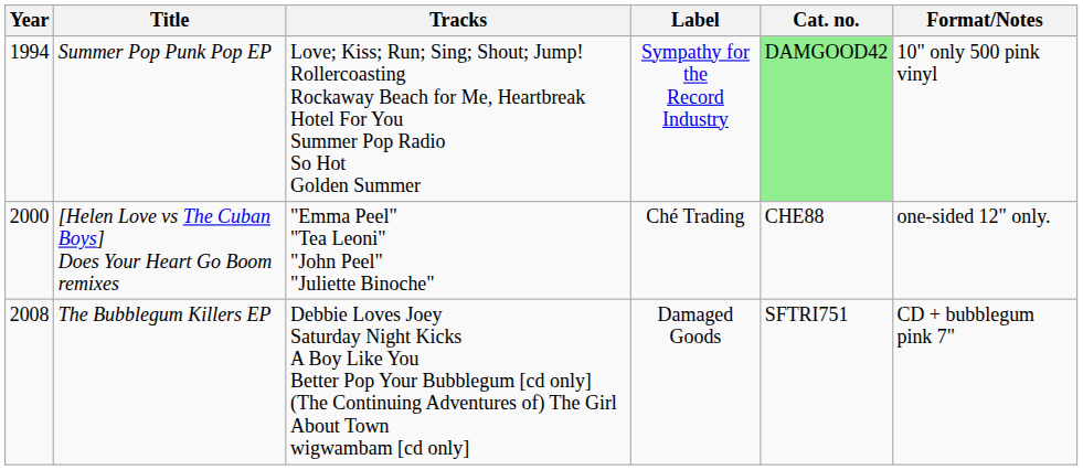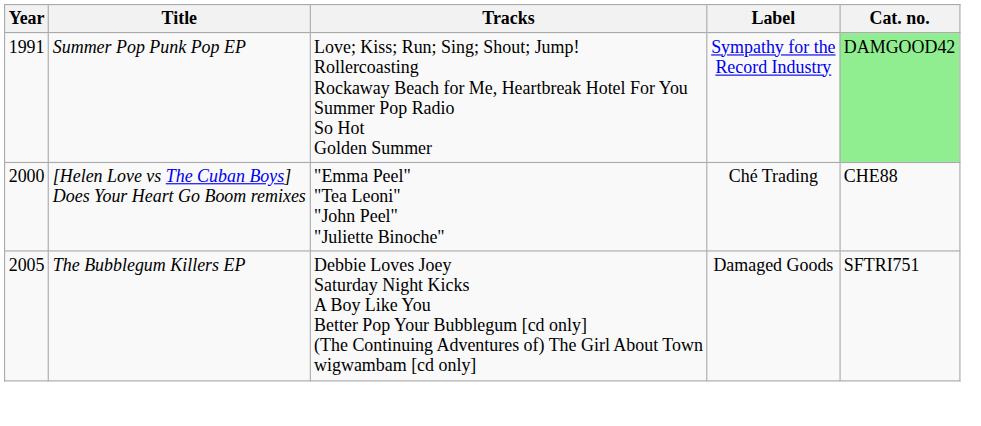- column: Format/Notes | 10" only 500 pink vinyl | one-sided 12" only. | CD + bubblegum pink 7"
Summer Pop Punk Pop EP | Year: 1994 -> 1991
The Bubblegum Killers EP | Year: 2008 -> 2005
